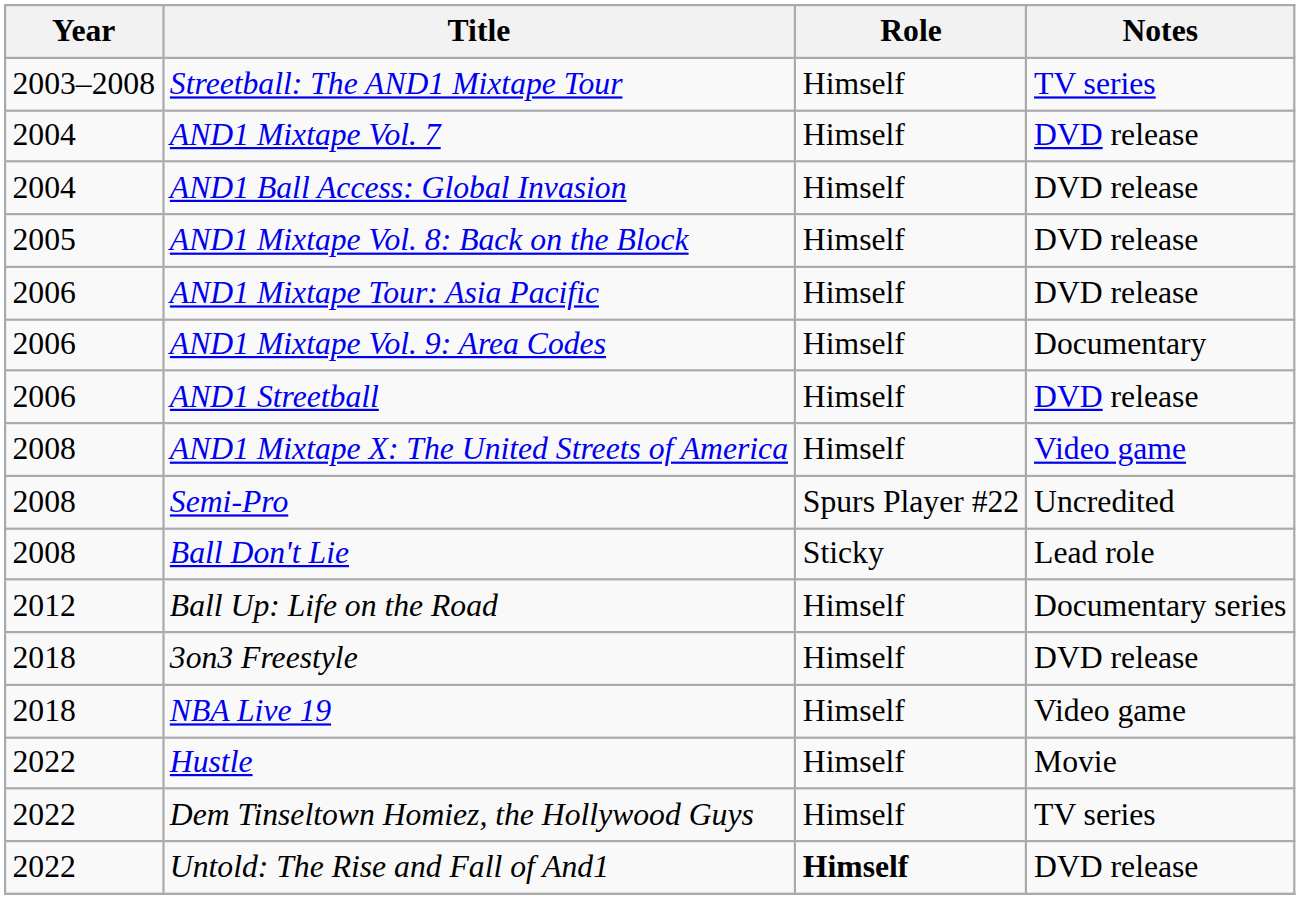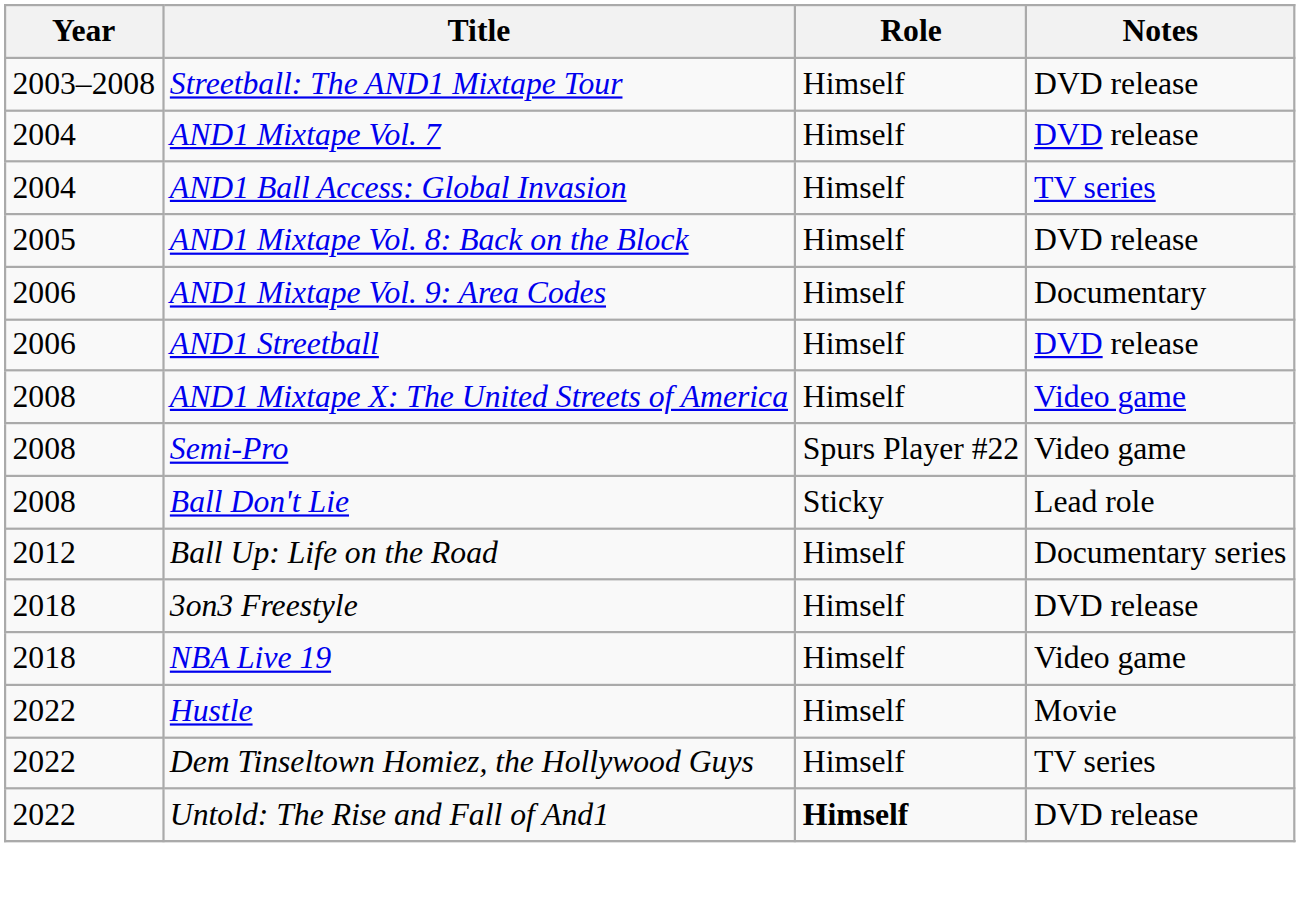Streetball: The AND1 Mixtape Tour | Notes: TV series -> DVD release
AND1 Ball Access: Global Invasion | Notes: DVD release -> TV series
- row: 2006 | AND1 Mixtape Tour: Asia Pacific | Himself | DVD release
Semi-Pro | Notes: Uncredited -> Video game
